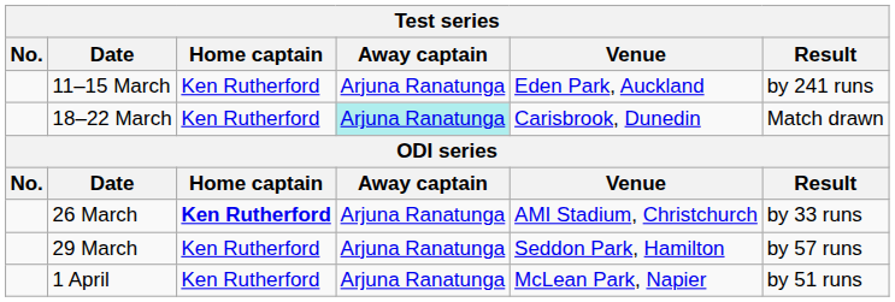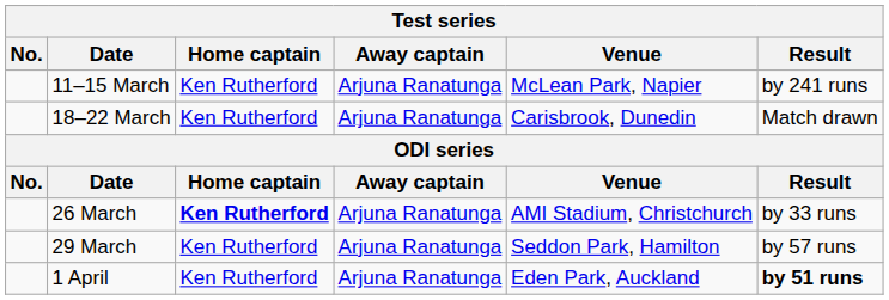11–15 March | Venue: Eden Park, Auckland -> McLean Park, Napier
18–22 March | Away captain: paleturquoise background -> no background
1 April | Venue: McLean Park, Napier -> Eden Park, Auckland
1 April | Result: normal -> bold
